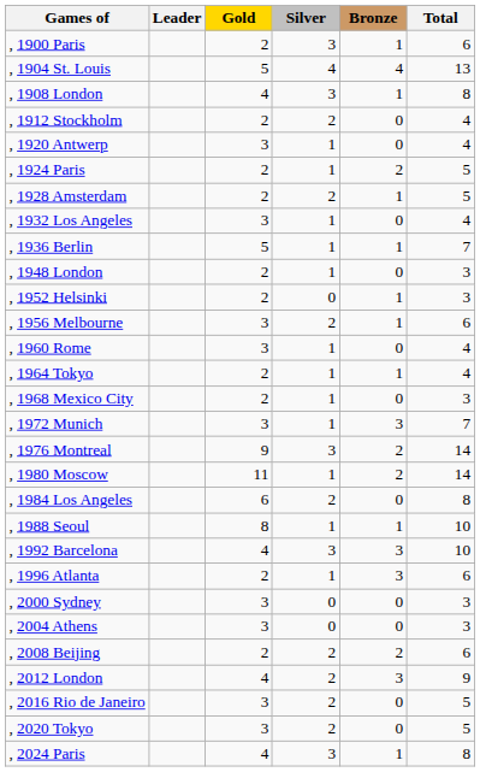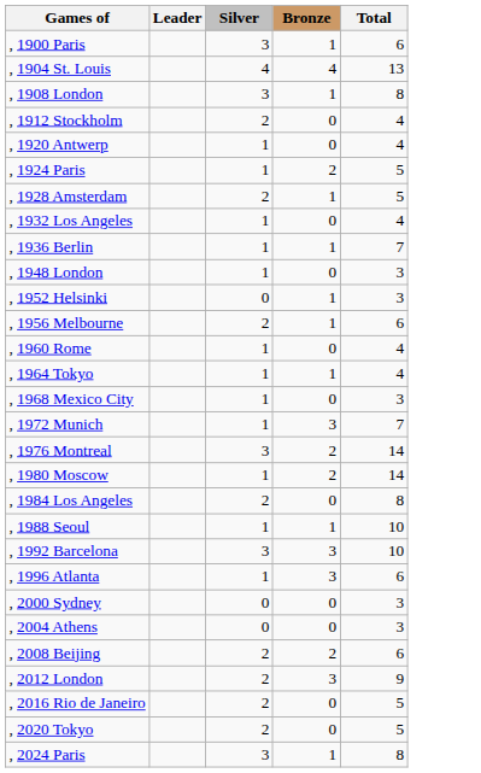- column: Gold | 2 | 5 | 4 | 2 | 3 | 2 | 2 | 3 | 5 | 2 | 2 | 3 | 3 | 2 | 2 | 3 | 9 | 11 | 6 | 8 | 4 | 2 | 3 | 3 | 2 | 4 | 3 | 3 | 4
